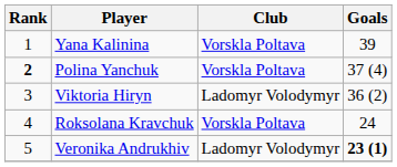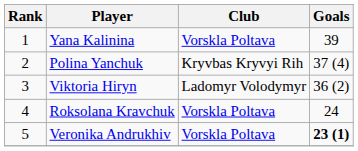Polina Yanchuk | Rank: bold -> normal
Polina Yanchuk | Club: Vorskla Poltava -> Kryvbas Kryvyi Rih
Veronika Andrukhiv | Club: Ladomyr Volodymyr -> Vorskla Poltava
